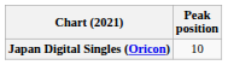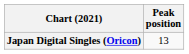Japan Digital Singles (Oricon) | Peak position: 10 -> 13
